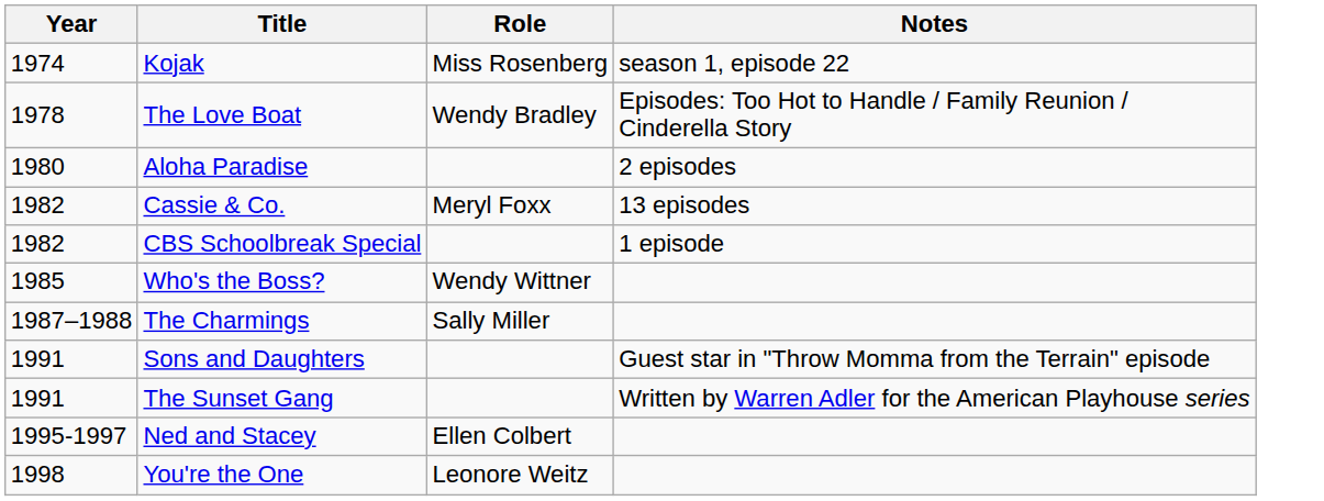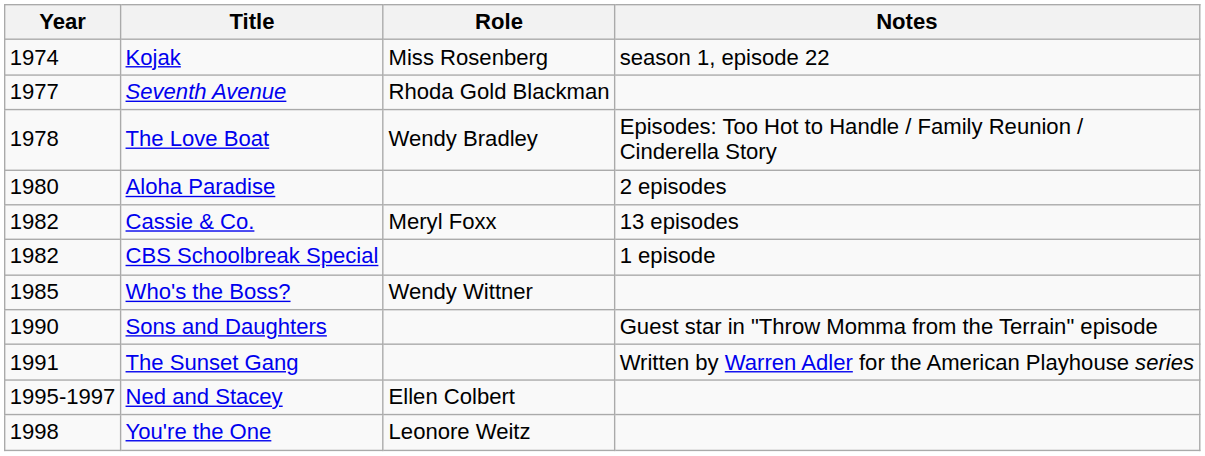+ row: 1977 | Seventh Avenue | Rhoda Gold Blackman
- row: 1987–1988 | The Charmings | Sally Miller
Sons and Daughters | Year: 1991 -> 1990
